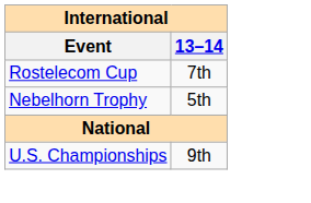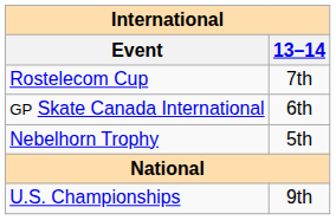+ row: GP Skate Canada International | 6th
